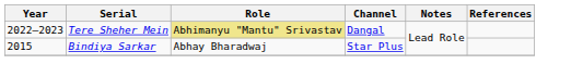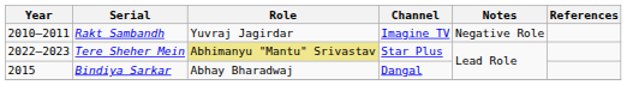+ row: 2010–2011 | Rakt Sambandh | Yuvraj Jagirdar | Imagine TV | Negative Role
Tere Sheher Mein | Channel: Dangal -> Star Plus
Bindiya Sarkar | Channel: Star Plus -> Dangal
